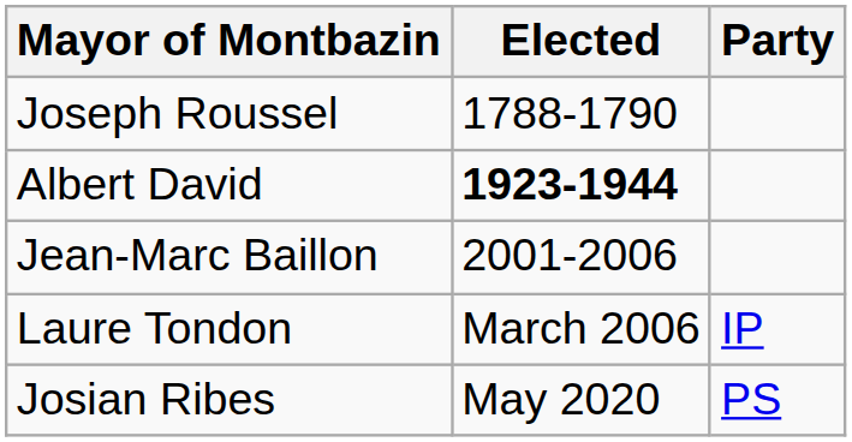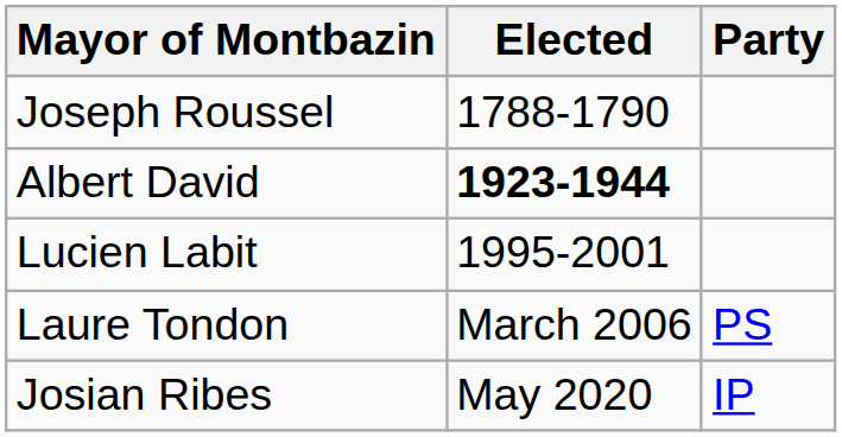+ row: Lucien Labit | 1995-2001
- row: Jean-Marc Baillon | 2001-2006
Laure Tondon | Party: IP -> PS
Josian Ribes | Party: PS -> IP
